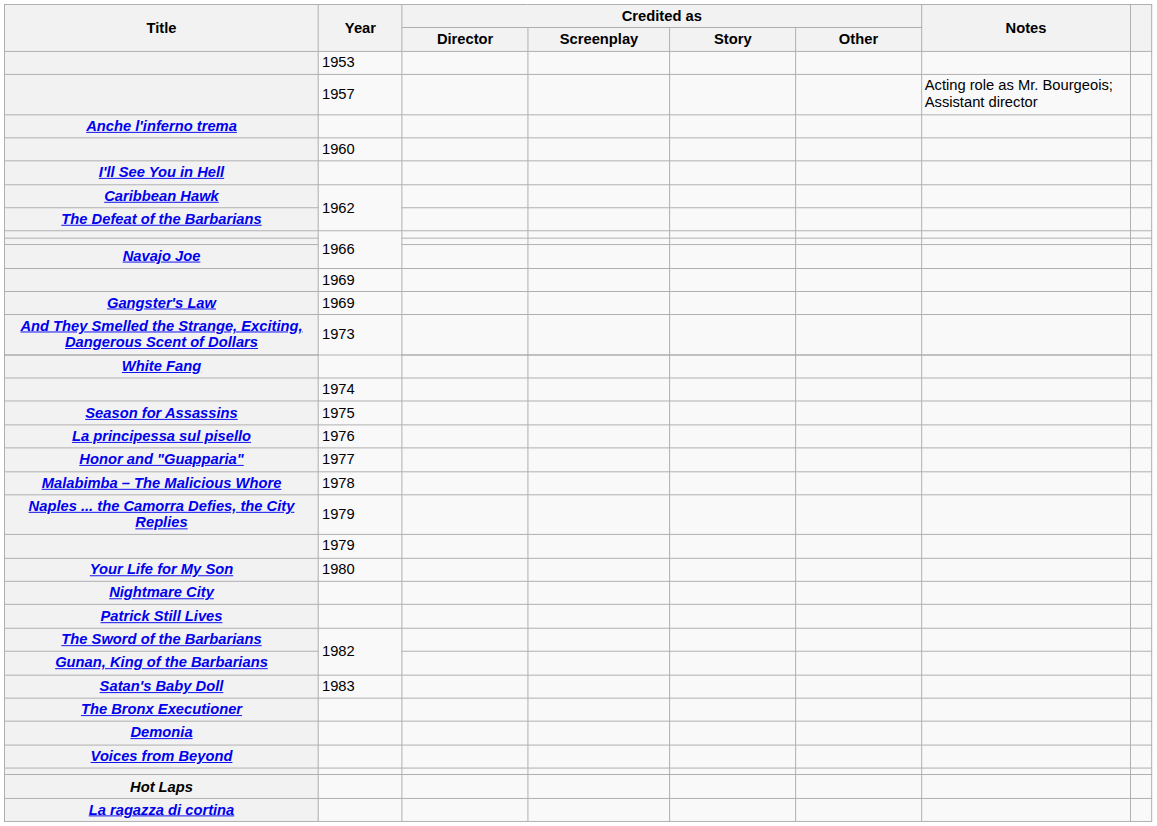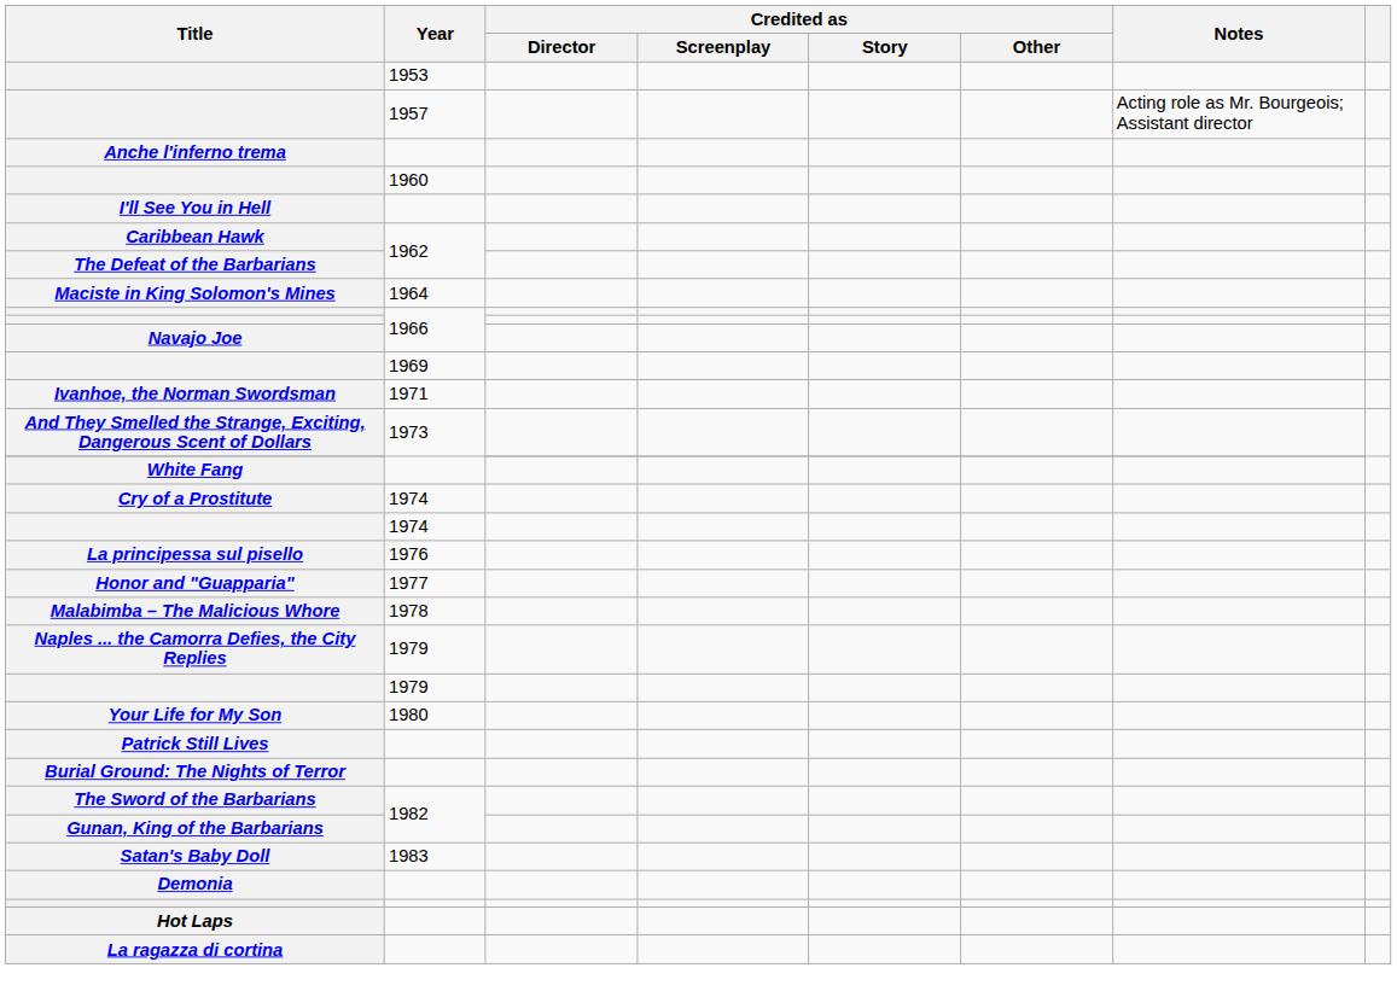+ row: Maciste in King Solomon's Mines | 1964
- row: Gangster's Law | 1969
+ row: Ivanhoe, the Norman Swordsman | 1971
+ row: Cry of a Prostitute | 1974
- row: Season for Assassins | 1975
- row: Nightmare City
+ row: Burial Ground: The Nights of Terror
- row: The Bronx Executioner
- row: Voices from Beyond
